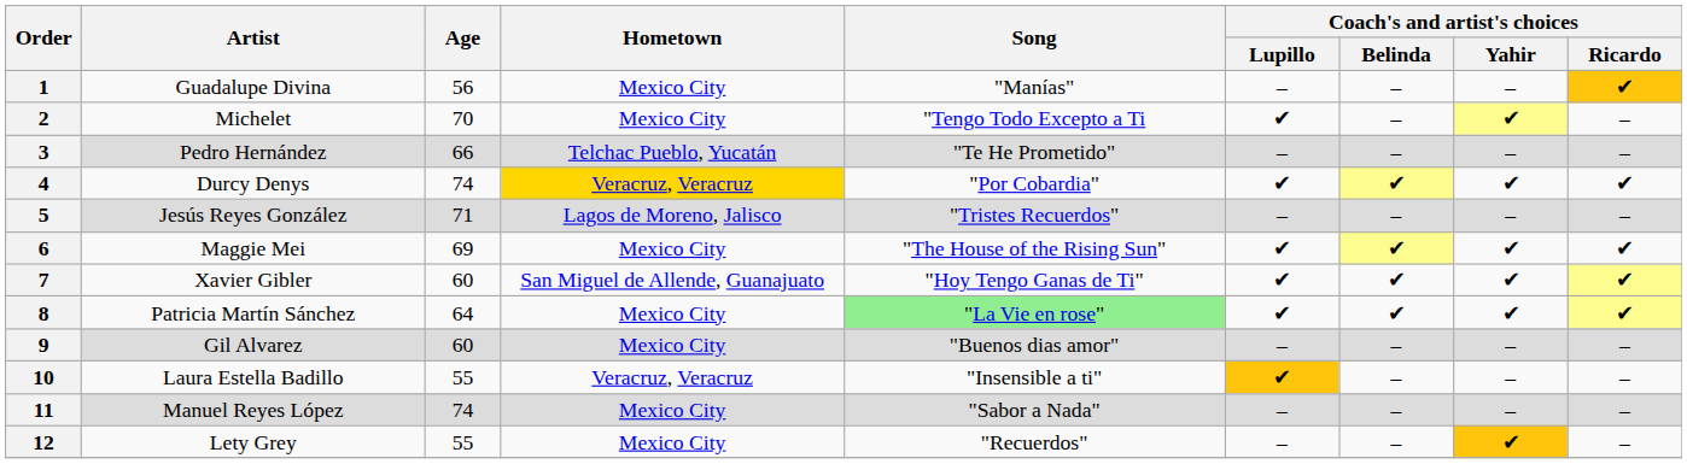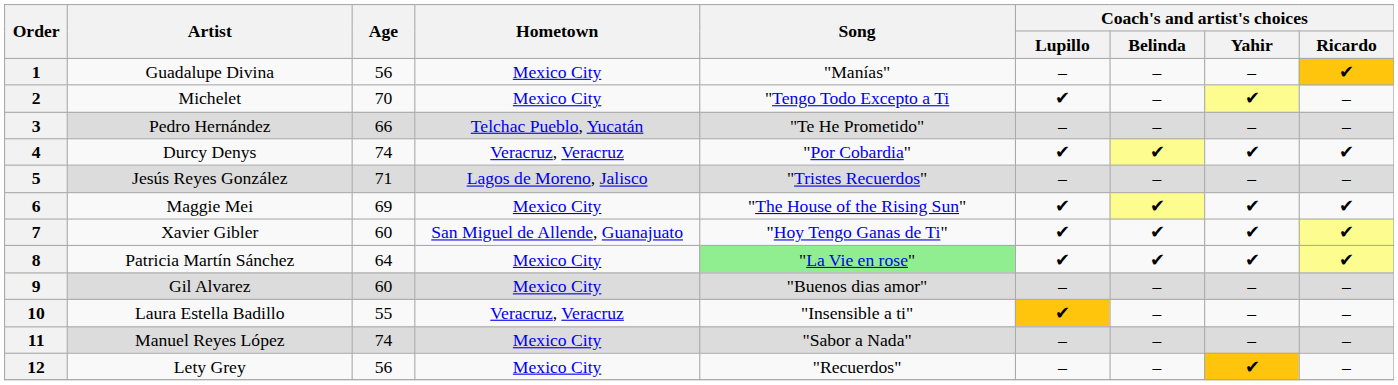4 | Hometown: gold background -> no background
12 | Age: 55 -> 56
